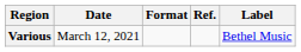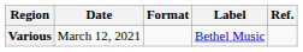columns swapped: Label <-> Ref.
